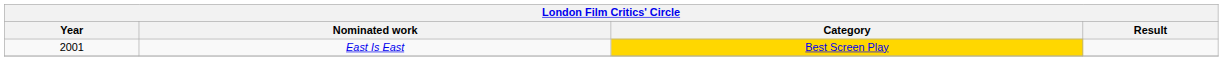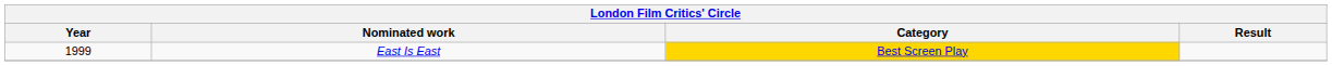East Is East | Year: 2001 -> 1999
